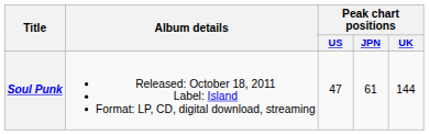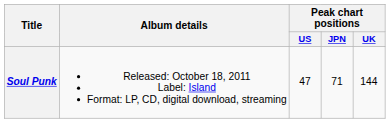Soul Punk | Peak chart positions / JPN: 61 -> 71
